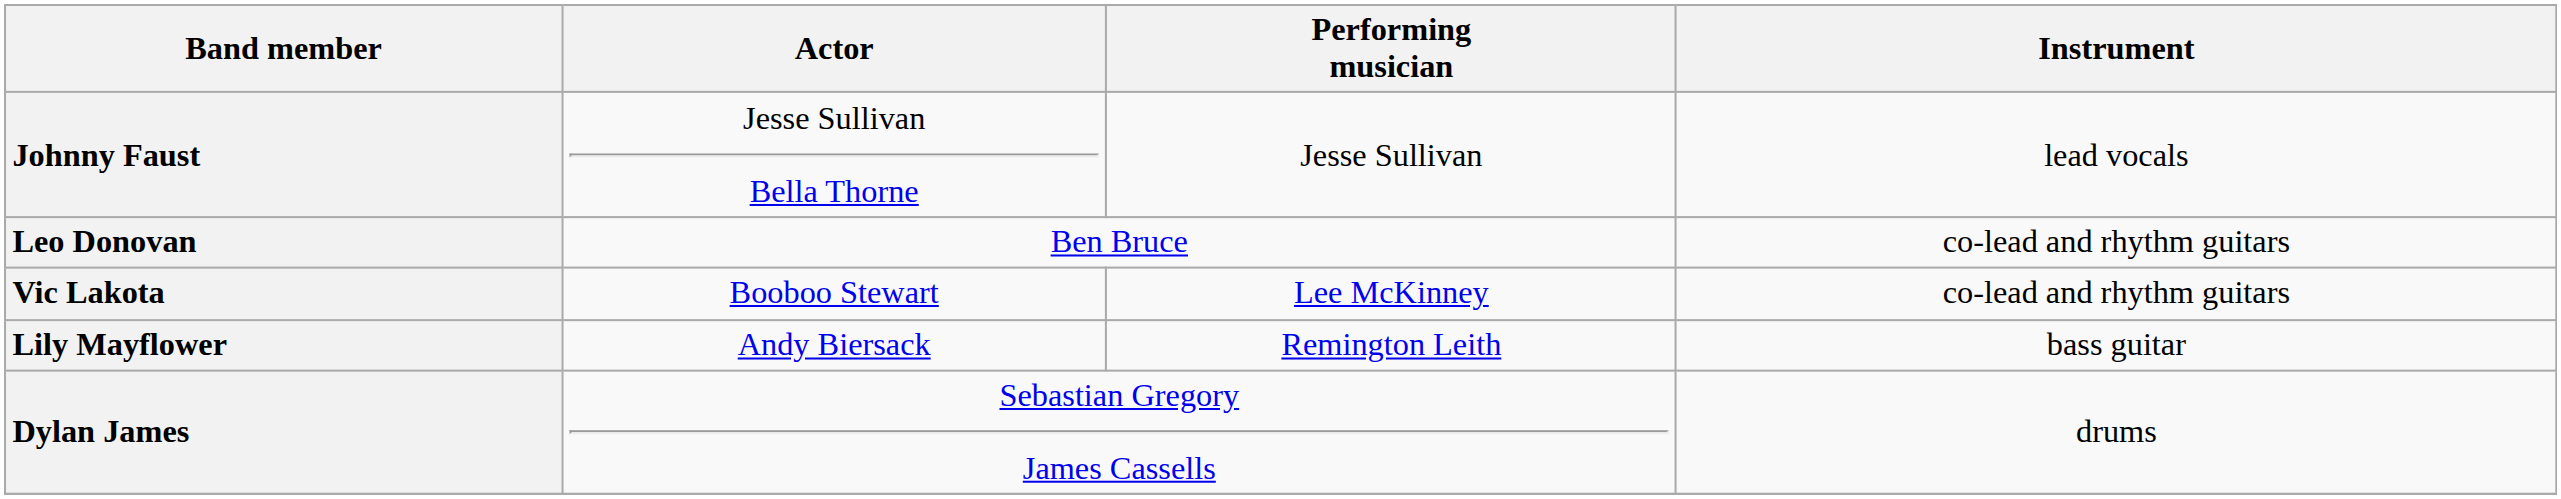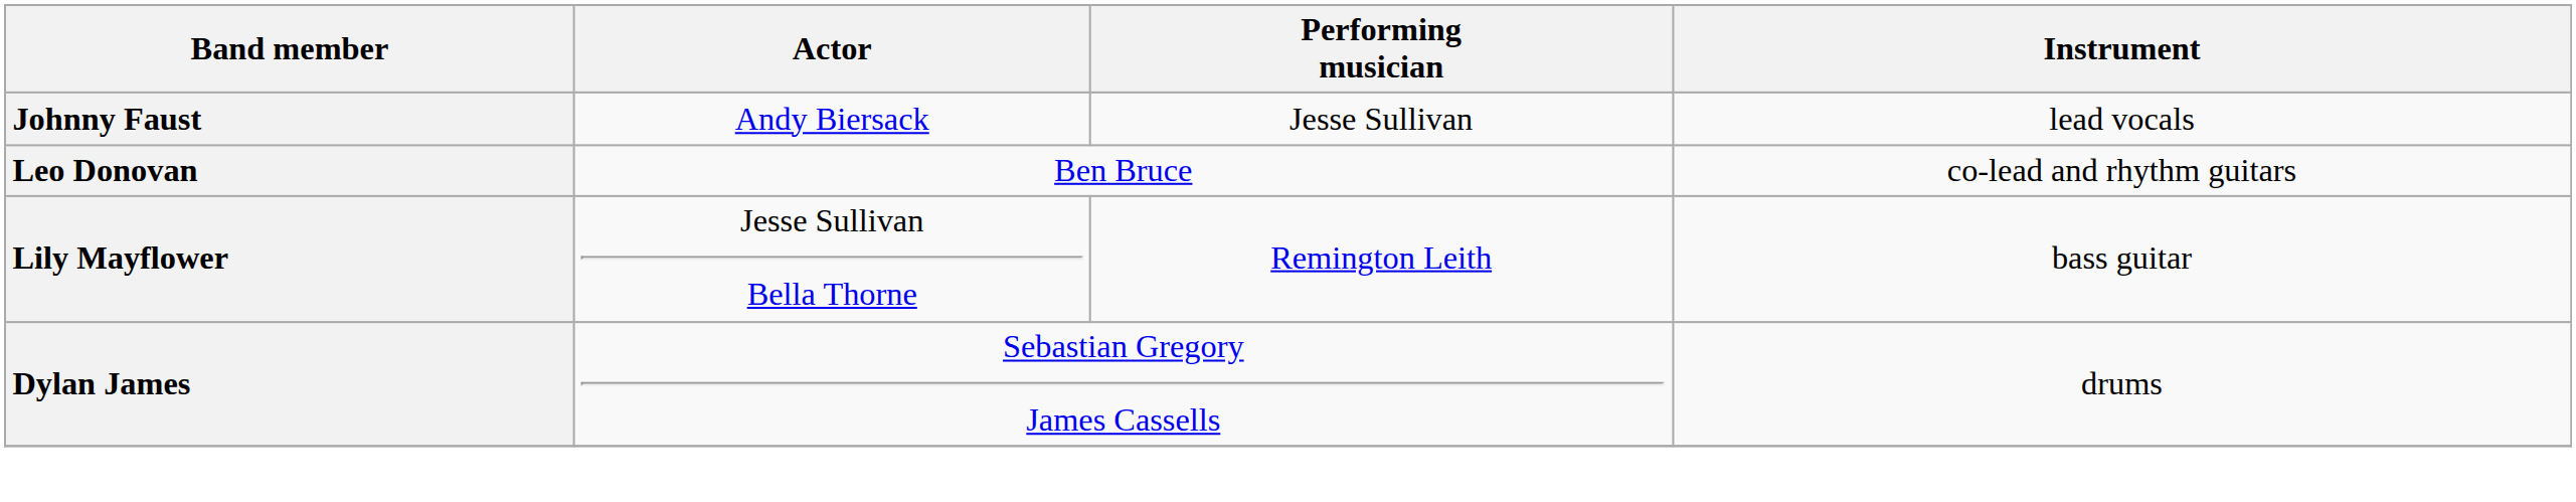Johnny Faust | Actor: Jesse Sullivan Bella Thorne -> Andy Biersack
- row: Vic Lakota | Booboo Stewart | Lee McKinney | co-lead and rhythm guitars
Lily Mayflower | Actor: Andy Biersack -> Jesse Sullivan Bella Thorne
